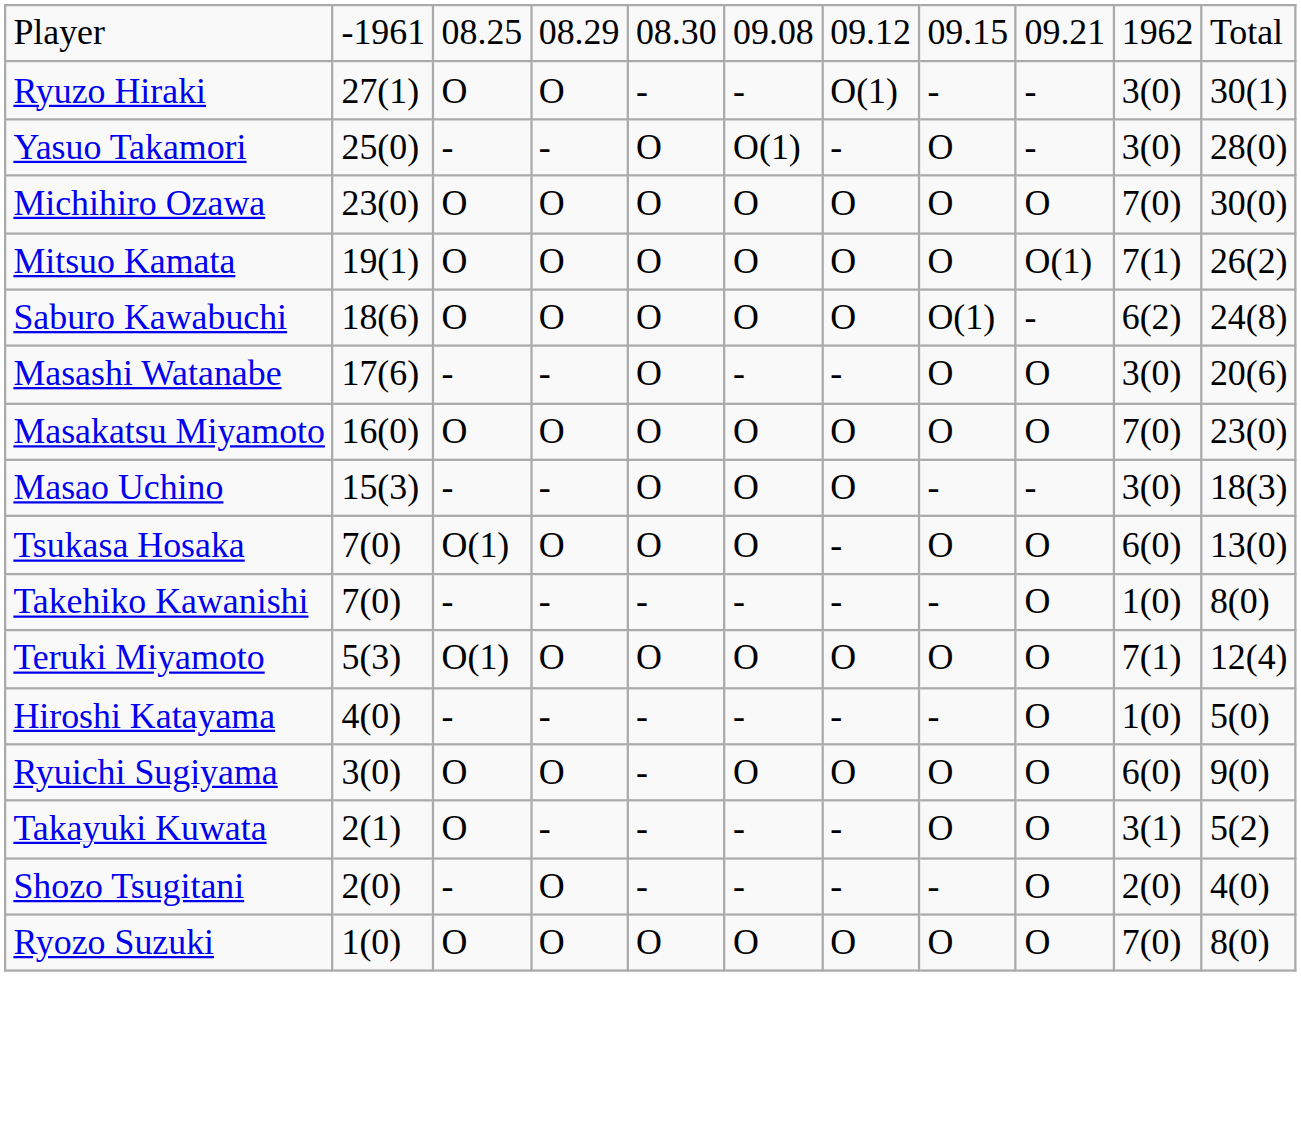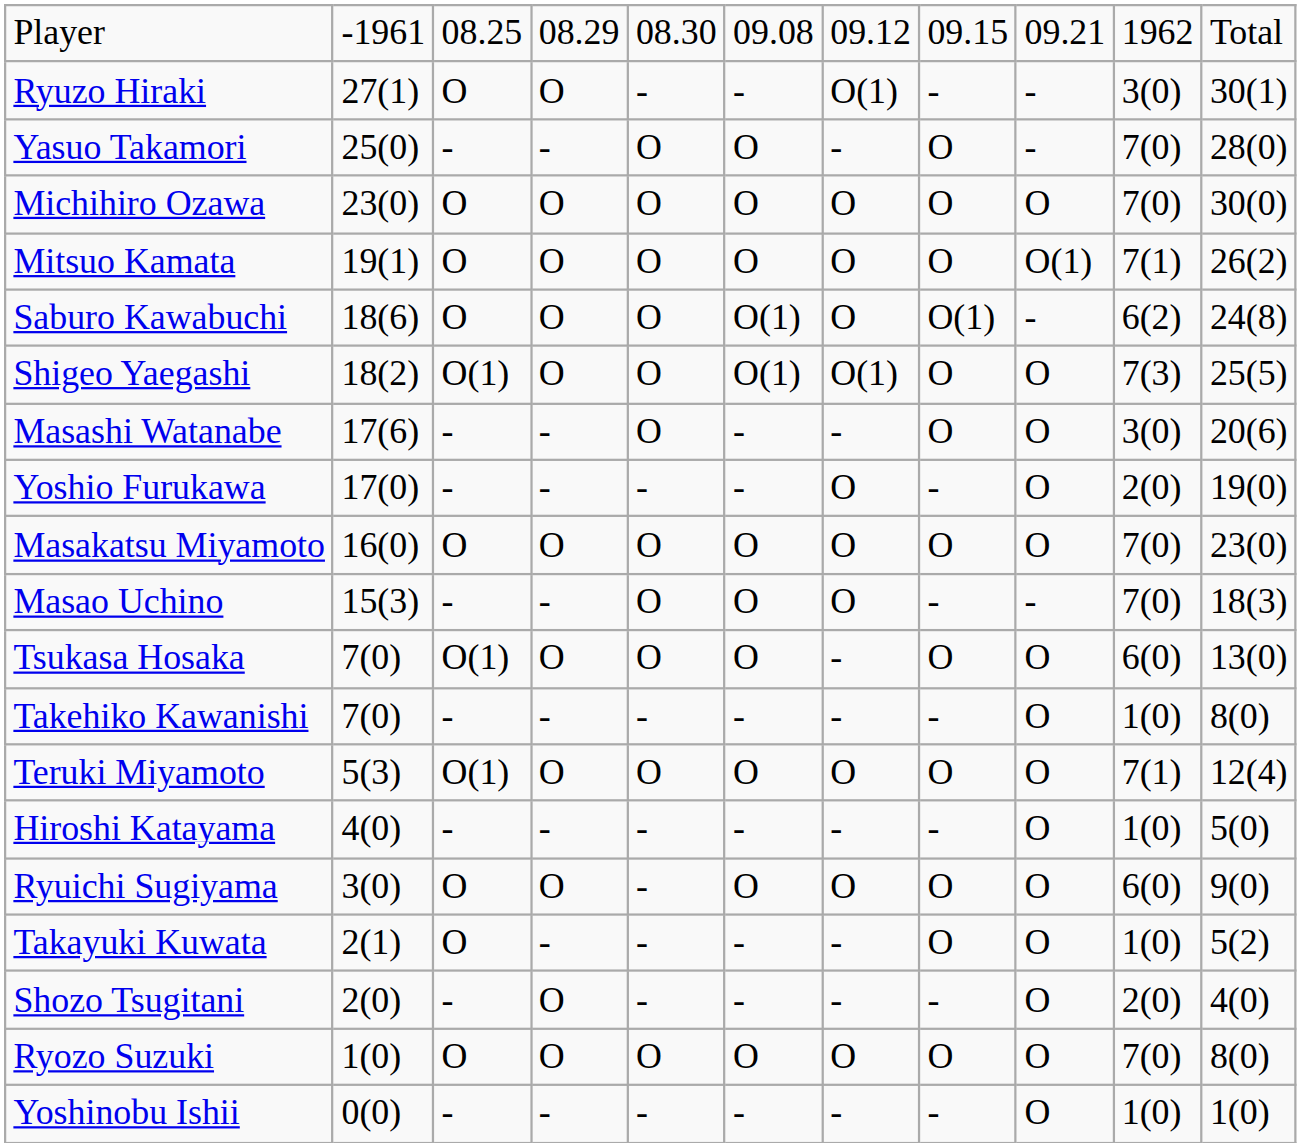Yasuo Takamori | column 6: O(1) -> O
Yasuo Takamori | column 10: 3(0) -> 7(0)
Saburo Kawabuchi | column 6: O -> O(1)
+ row: Shigeo Yaegashi | 18(2) | O(1) | O | O | O(1) | O(1) | O | O | 7(3) | 25(5)
+ row: Yoshio Furukawa | 17(0) | - | - | - | - | O | - | O | 2(0) | 19(0)
Masao Uchino | column 10: 3(0) -> 7(0)
Takayuki Kuwata | column 10: 3(1) -> 1(0)
+ row: Yoshinobu Ishii | 0(0) | - | - | - | - | - | - | O | 1(0) | 1(0)
